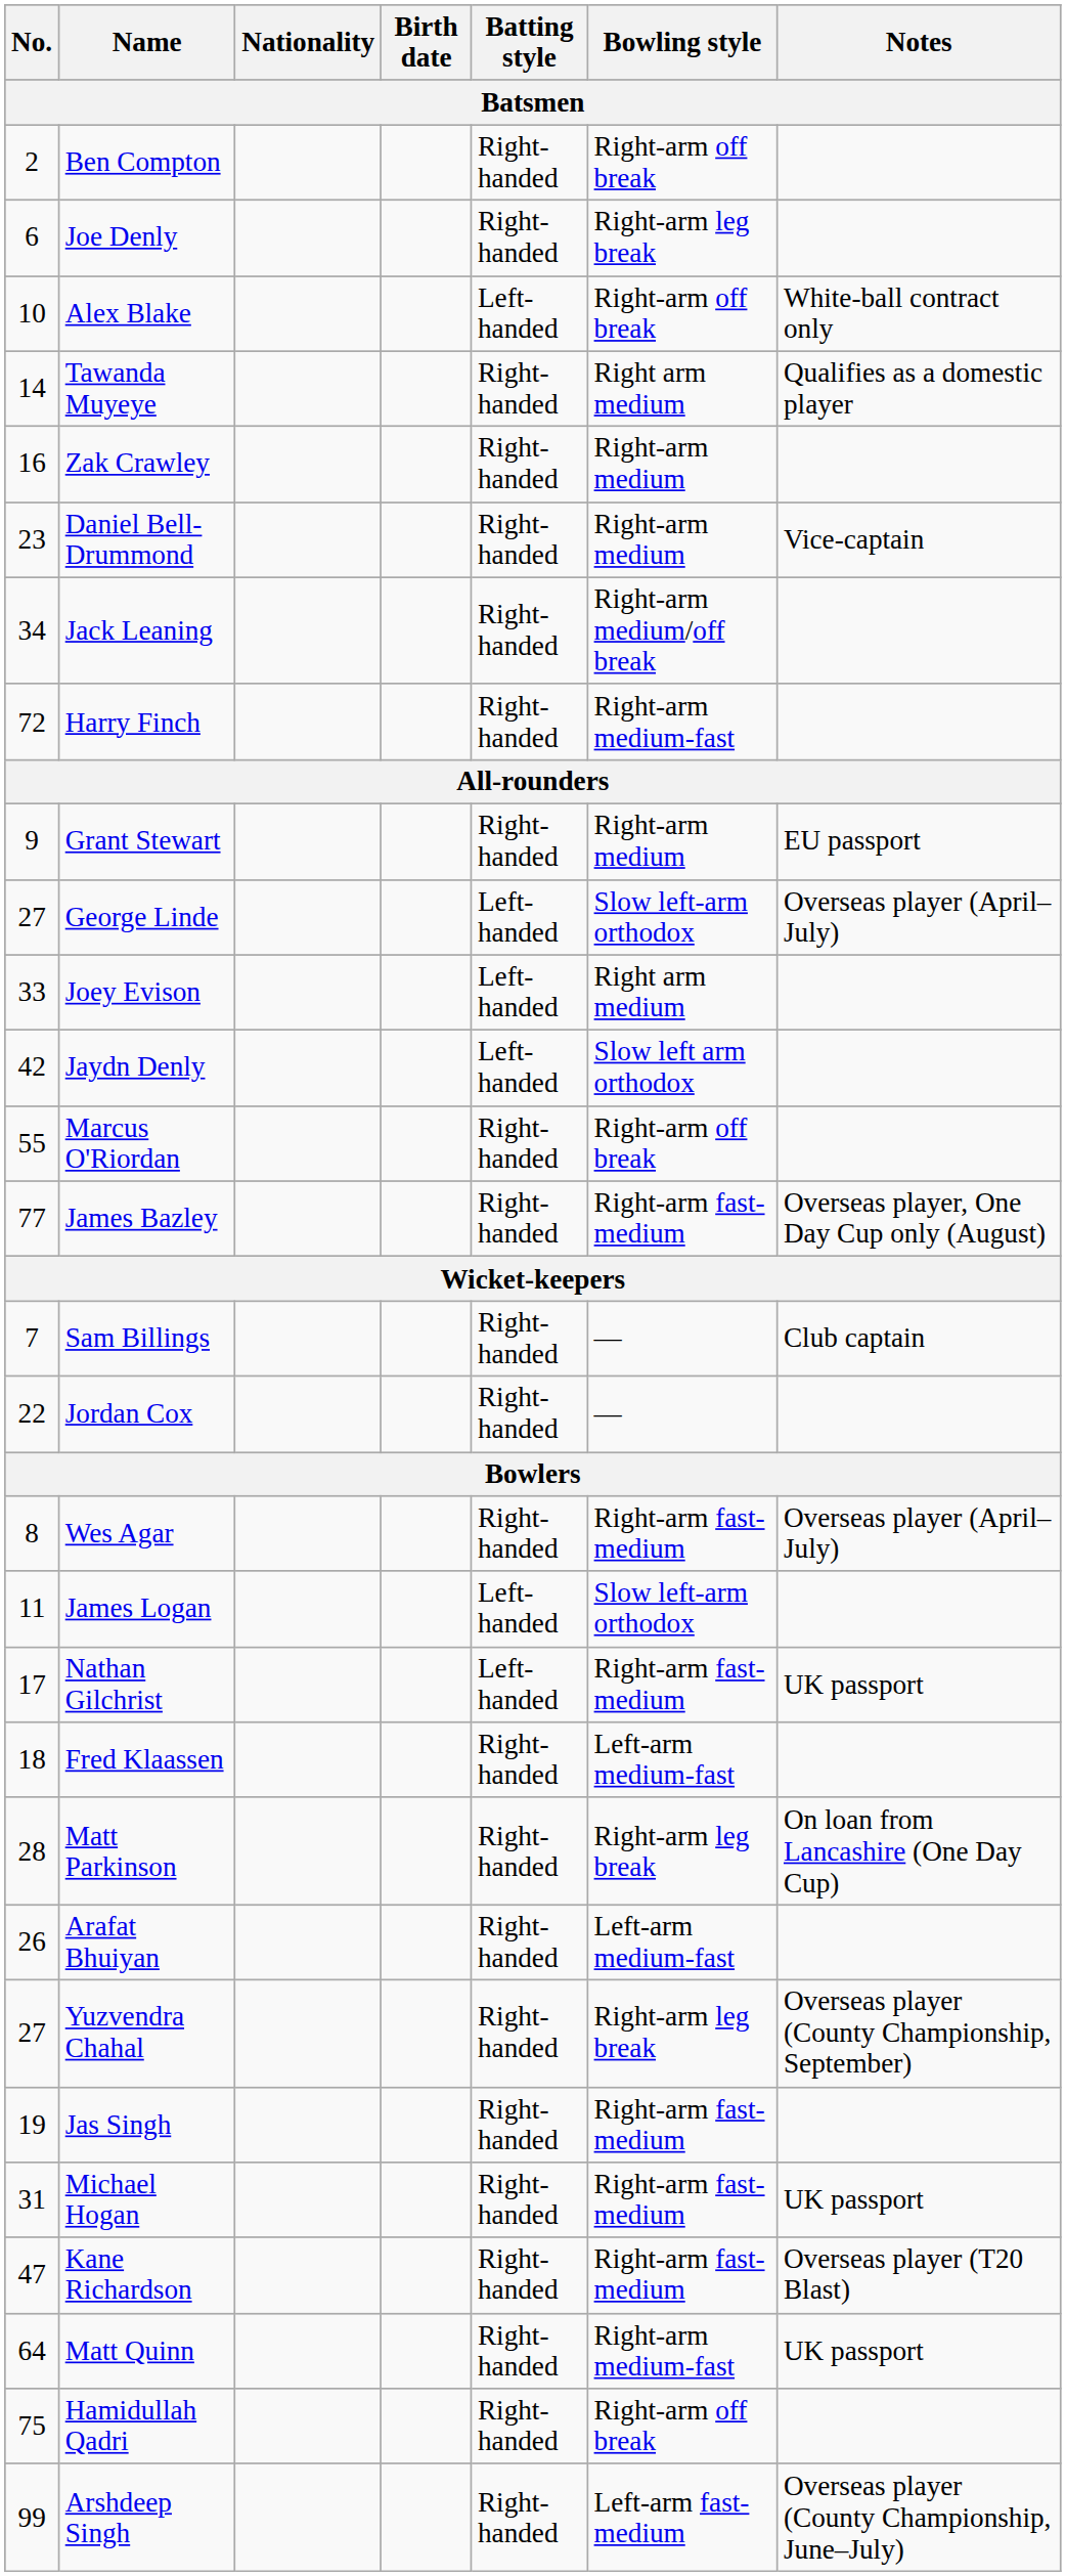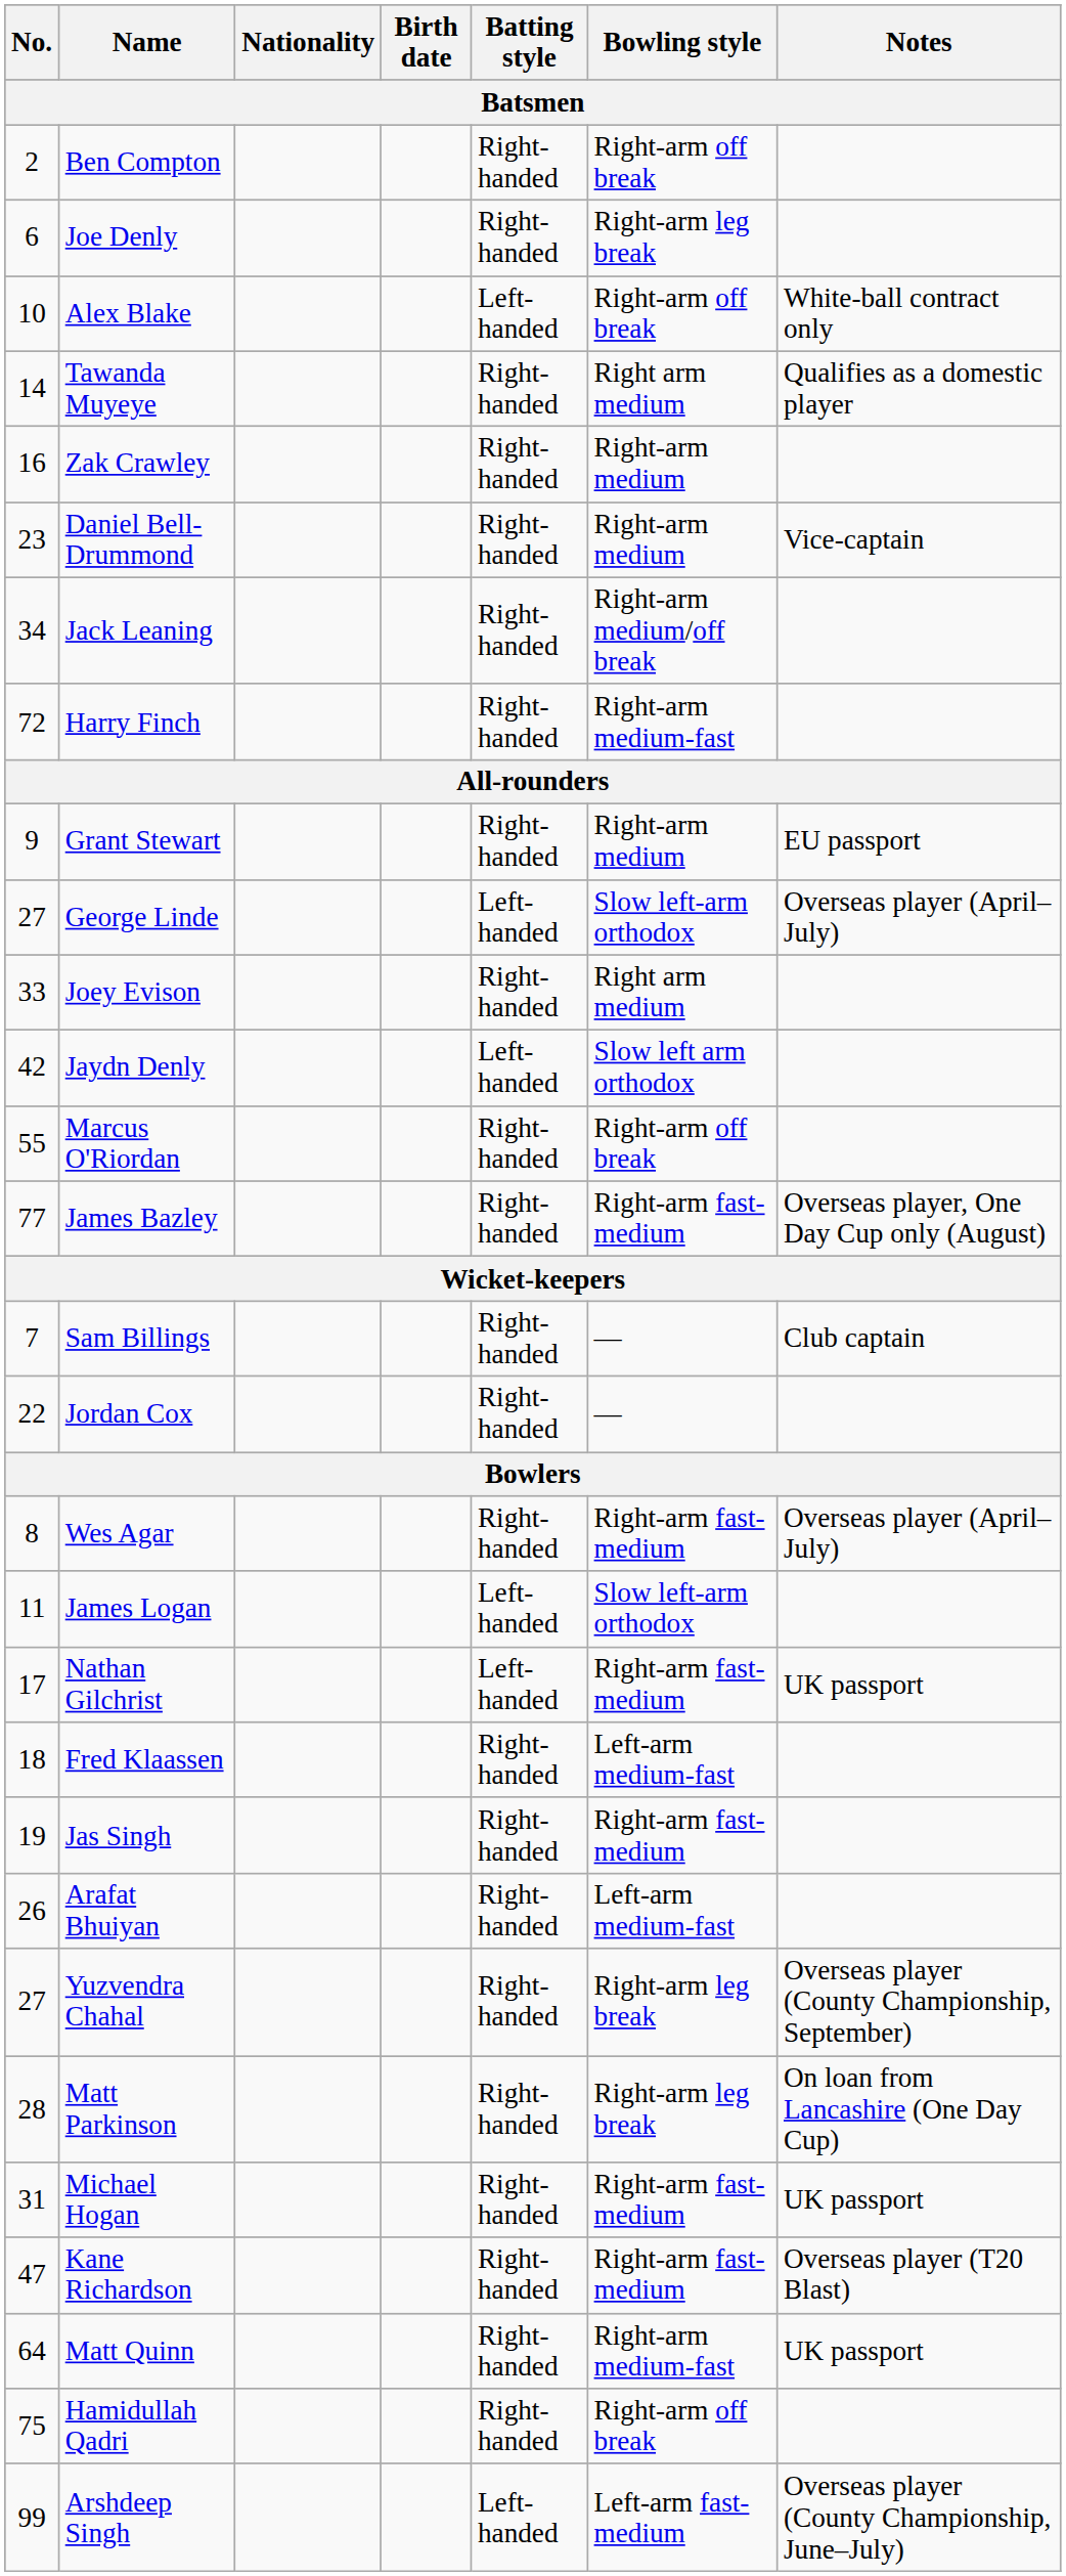Joey Evison | Batting style: Left-handed -> Right-handed
rows swapped: Jas Singh <-> Matt Parkinson
Arshdeep Singh | Batting style: Right-handed -> Left-handed
